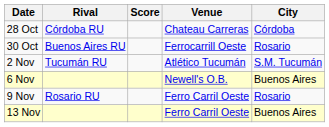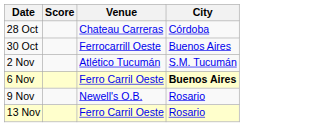- column: Rival | Córdoba RU | Buenos Aires RU | Tucumán RU | Rosario RU
30 Oct | City: Rosario -> Buenos Aires
6 Nov | Venue: Newell's O.B. -> Ferro Carril Oeste
6 Nov | City: normal -> bold
9 Nov | Venue: Ferro Carril Oeste -> Newell's O.B.
13 Nov | City: Buenos Aires -> Rosario
